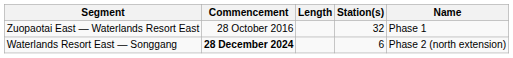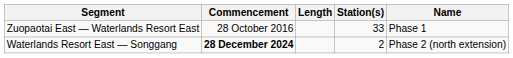Zuopaotai East — Waterlands Resort East | Station(s): 32 -> 33
Waterlands Resort East — Songgang | Station(s): 6 -> 2
